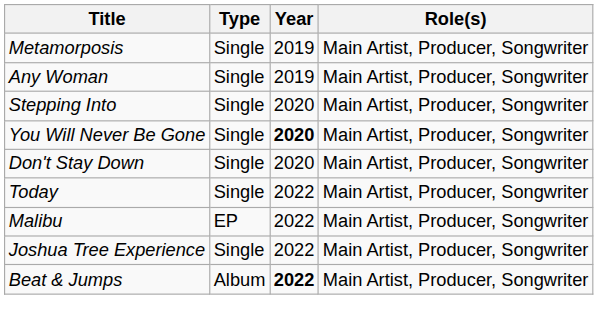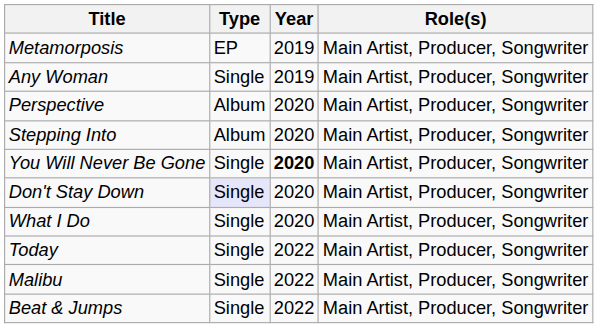Metamorposis | Type: Single -> EP
+ row: Perspective | Album | 2020 | Main Artist, Producer, Songwriter
Stepping Into | Type: Single -> Album
Don't Stay Down | Type: no background -> lavender background
+ row: What I Do | Single | 2020 | Main Artist, Producer, Songwriter
Malibu | Type: EP -> Single
- row: Joshua Tree Experience | Single | 2022 | Main Artist, Producer, Songwriter
Beat & Jumps | Type: Album -> Single
Beat & Jumps | Year: bold -> normal
